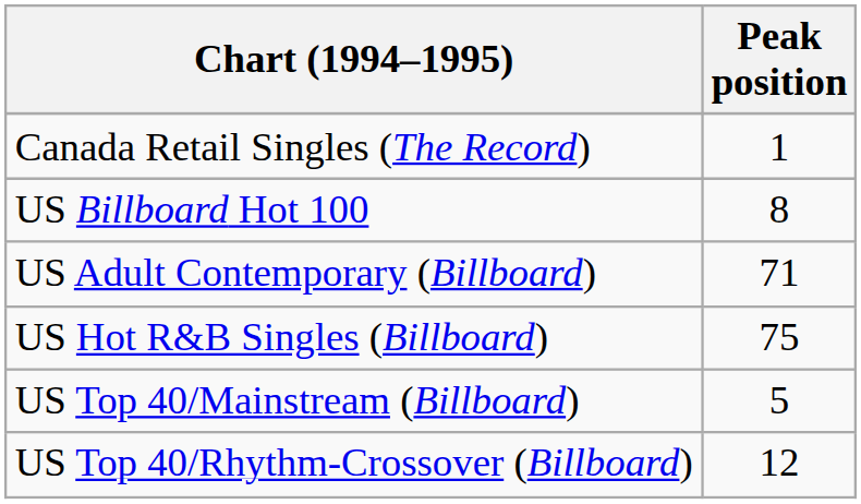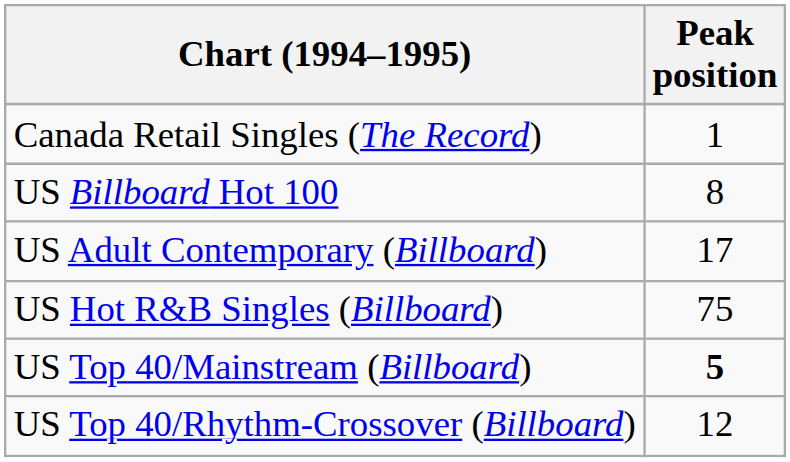US Adult Contemporary (Billboard) | Peak position: 71 -> 17
US Top 40/Mainstream (Billboard) | Peak position: normal -> bold
